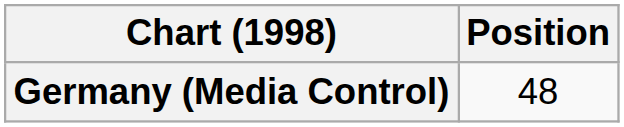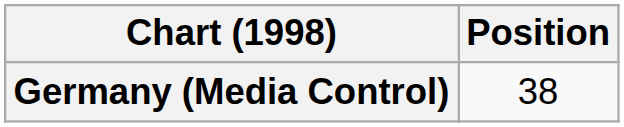Germany (Media Control) | Position: 48 -> 38
